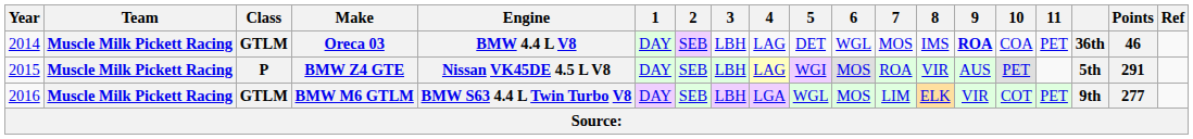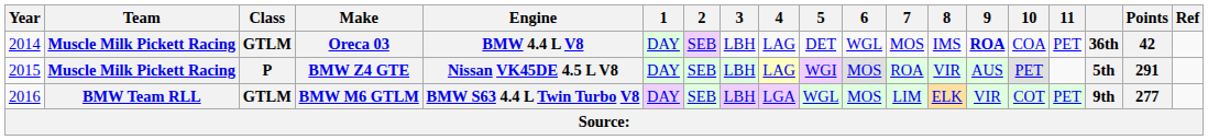Oreca 03 | Points: 46 -> 42
BMW M6 GTLM | Team: Muscle Milk Pickett Racing -> BMW Team RLL
